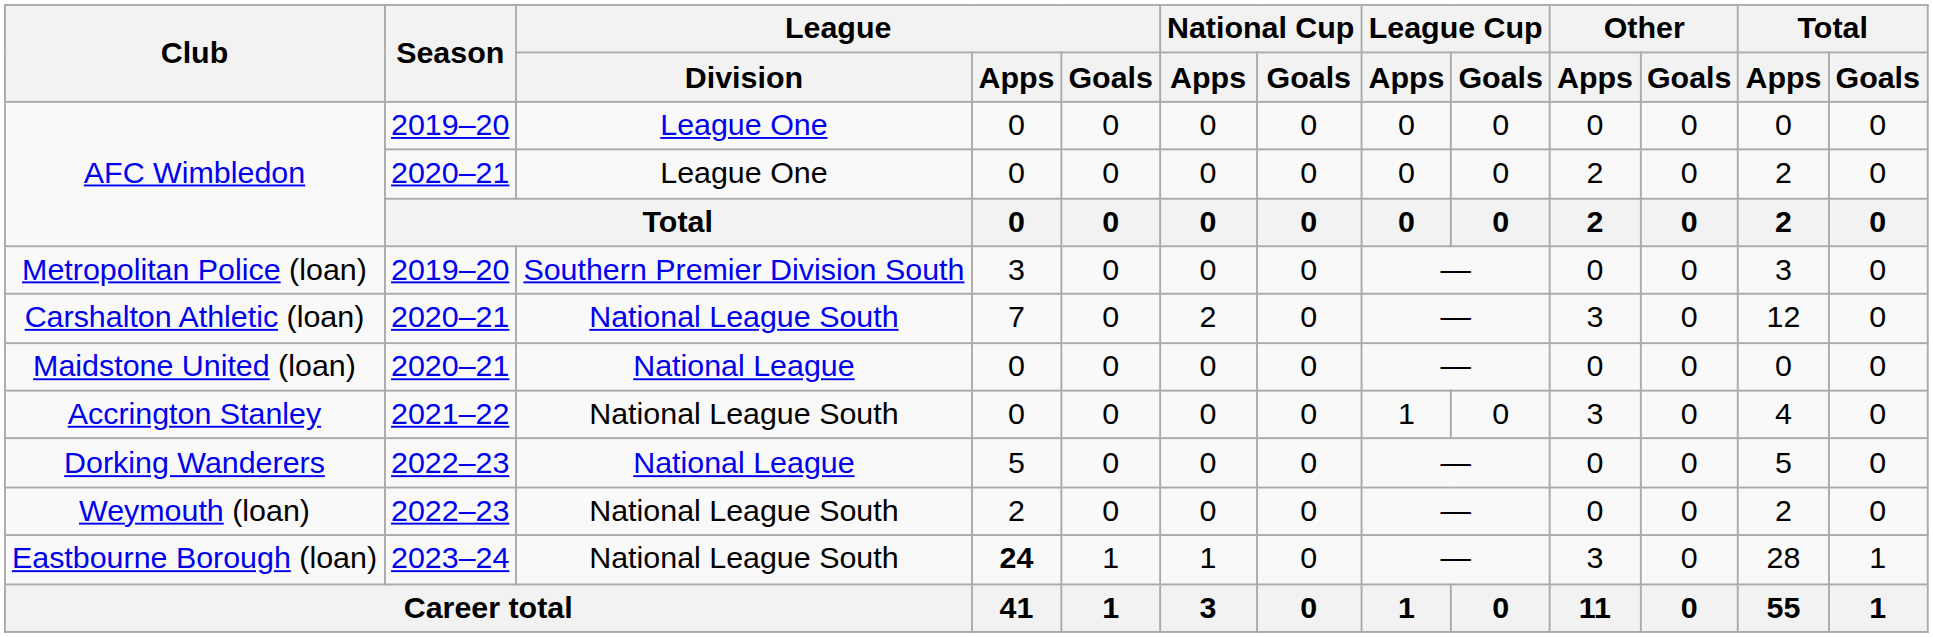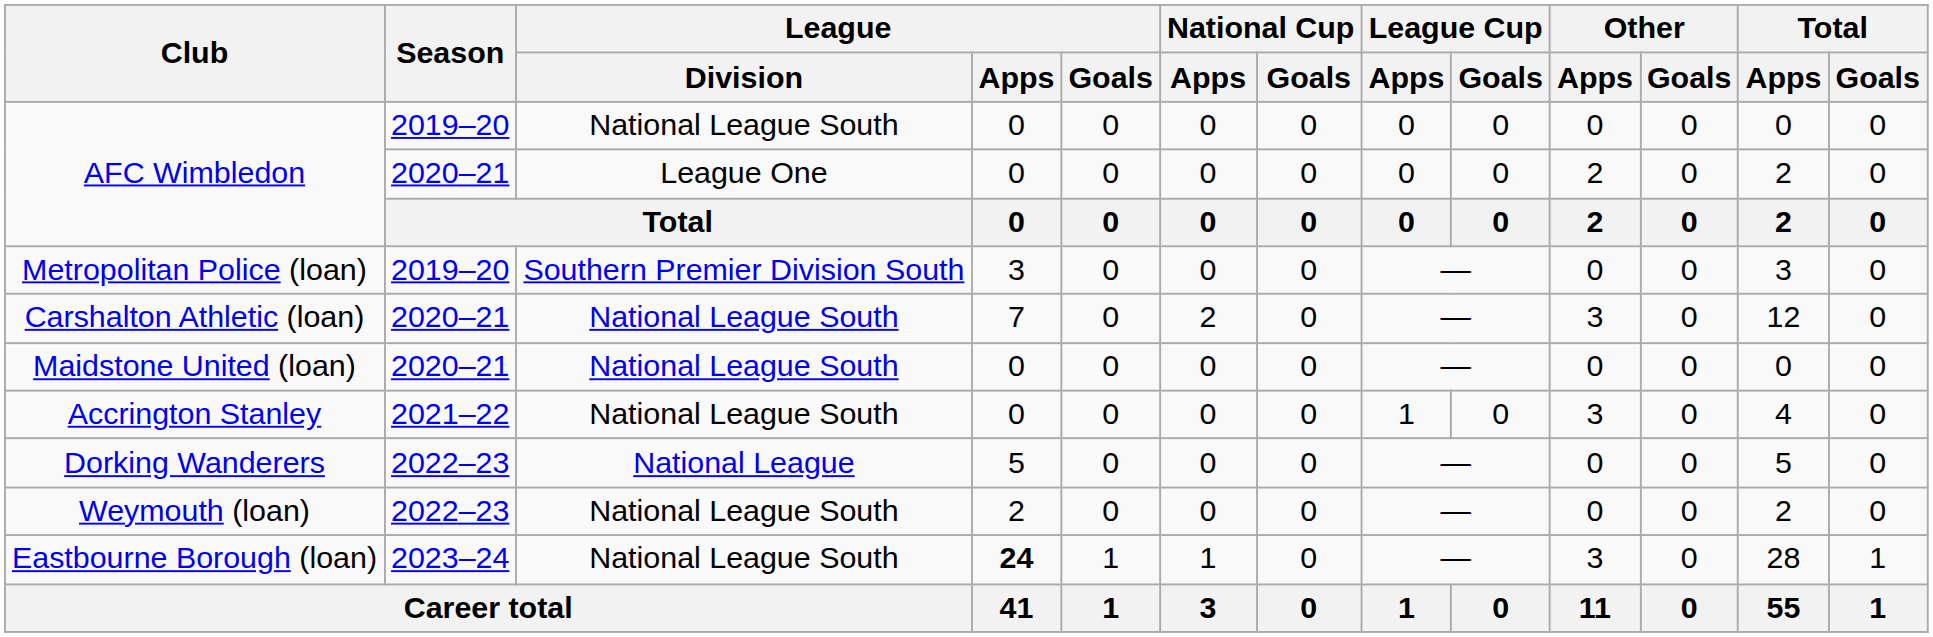AFC Wimbledon / 2019–20 | League / Division: League One -> National League South
Maidstone United (loan) | League / Division: National League -> National League South
